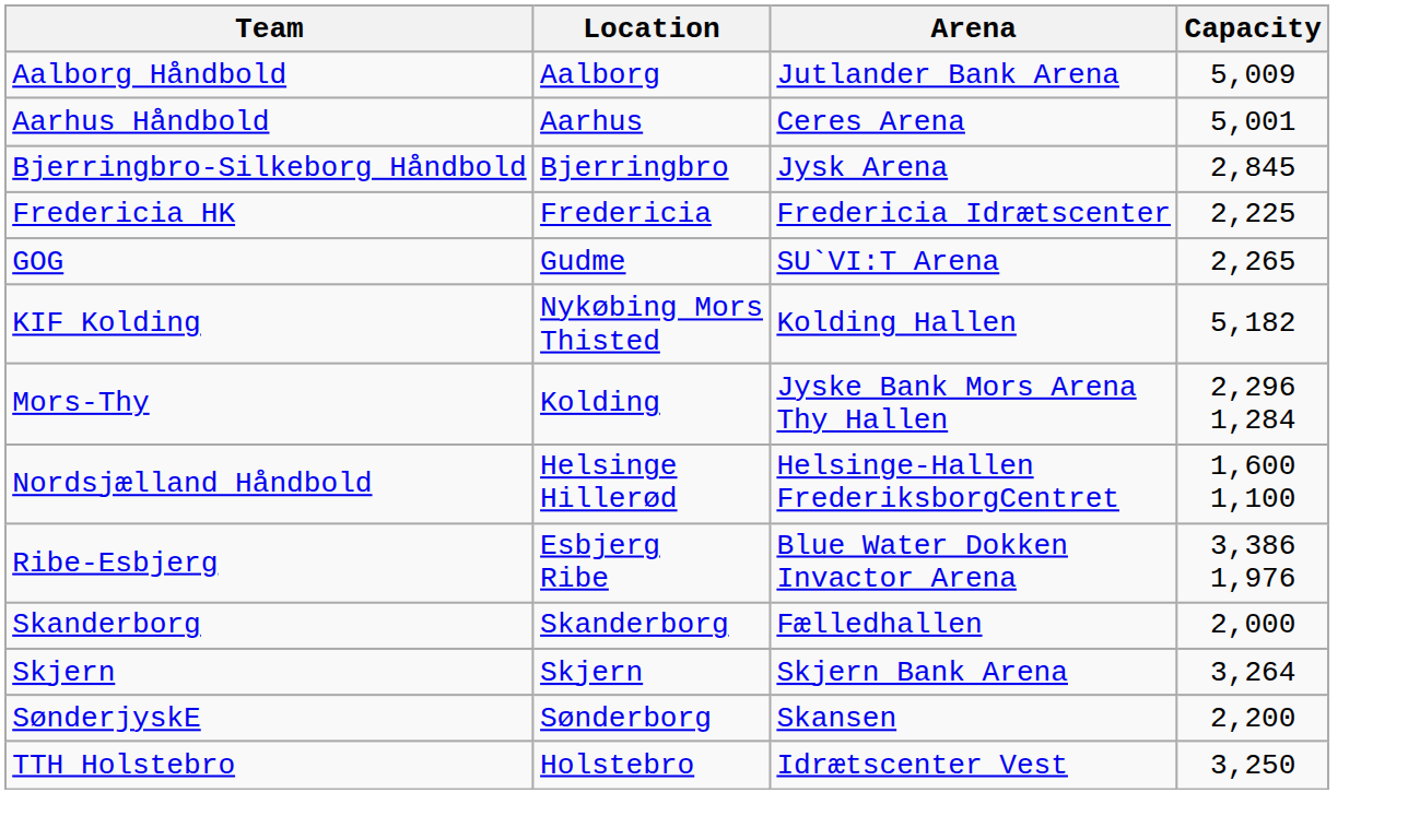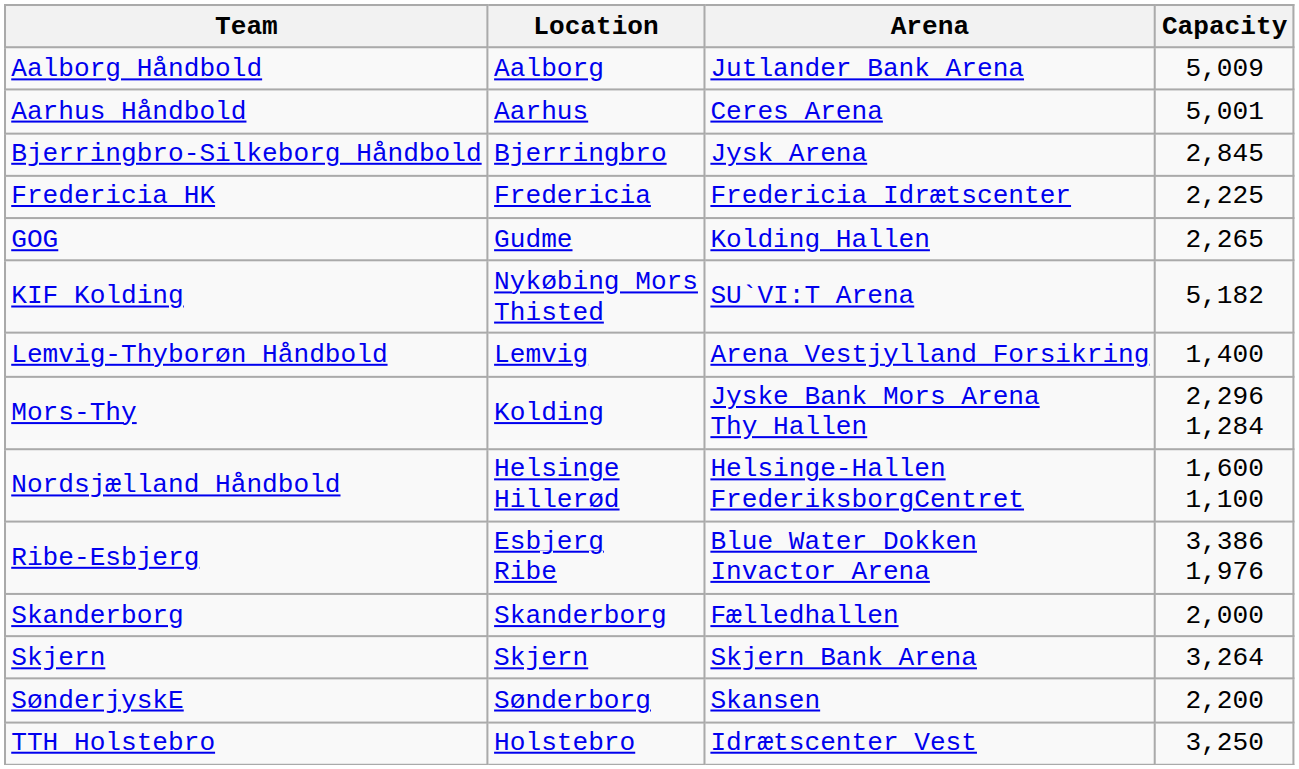GOG | Arena: SU`VI:T Arena -> Kolding Hallen
KIF Kolding | Arena: Kolding Hallen -> SU`VI:T Arena
+ row: Lemvig-Thyborøn Håndbold | Lemvig | Arena Vestjylland Forsikring | 1,400
